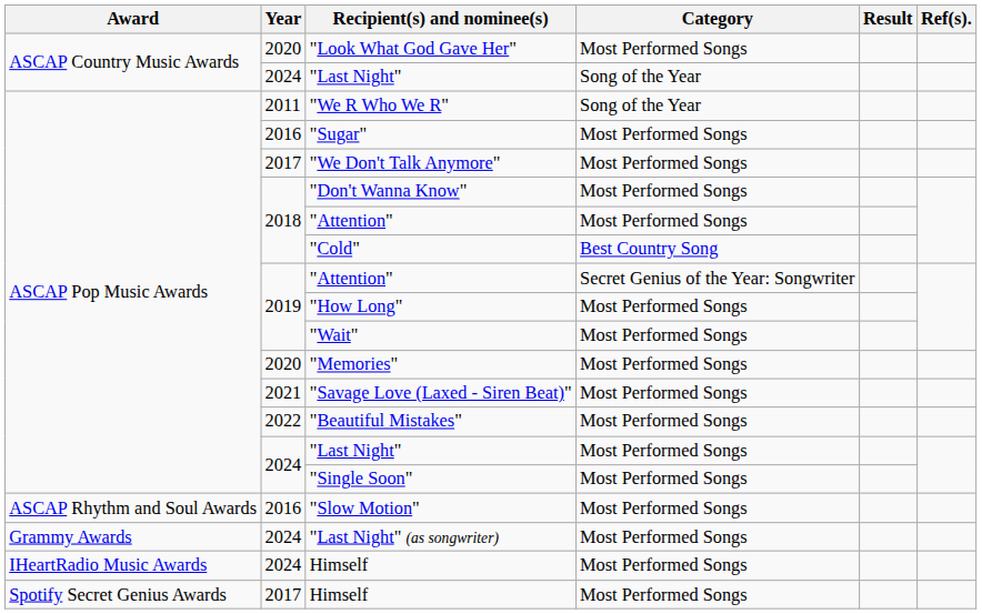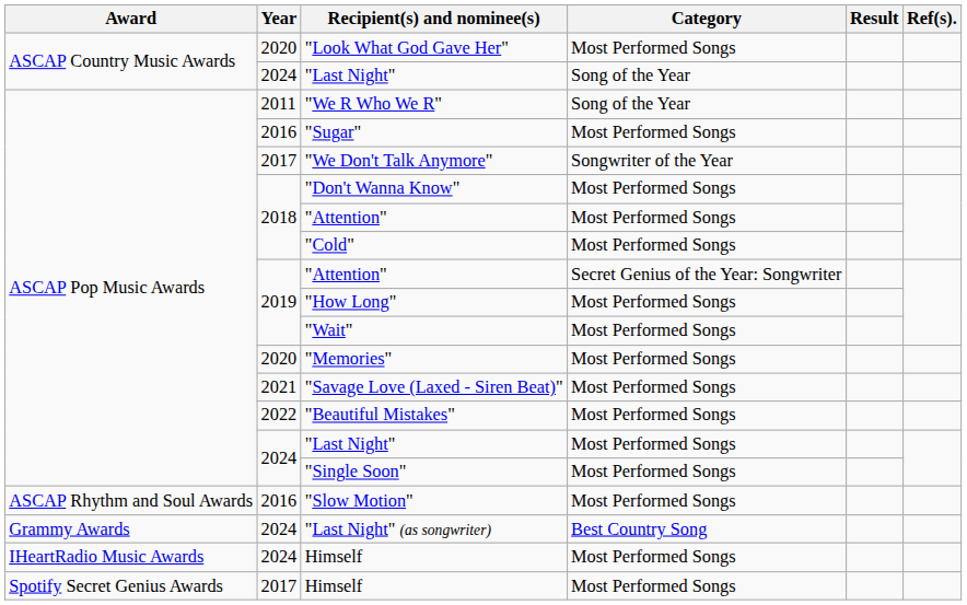"We Don't Talk Anymore" | Category: Most Performed Songs -> Songwriter of the Year
"Cold" | Category: Best Country Song -> Most Performed Songs
"Last Night" (as songwriter) | Category: Most Performed Songs -> Best Country Song
